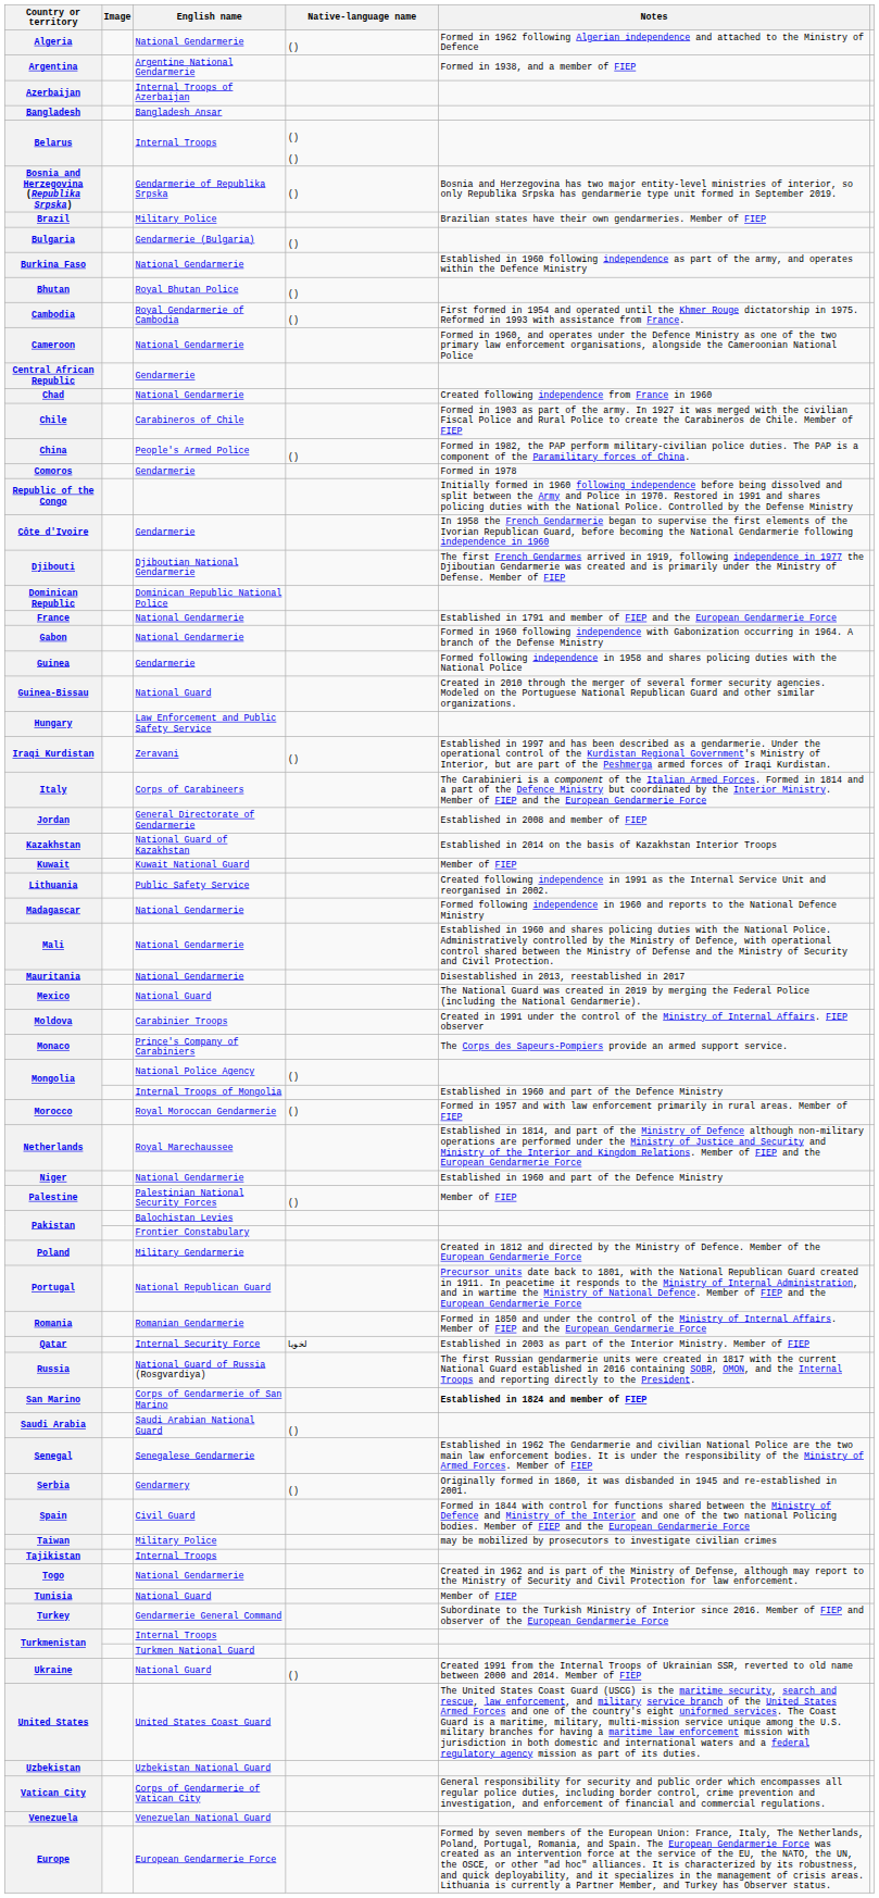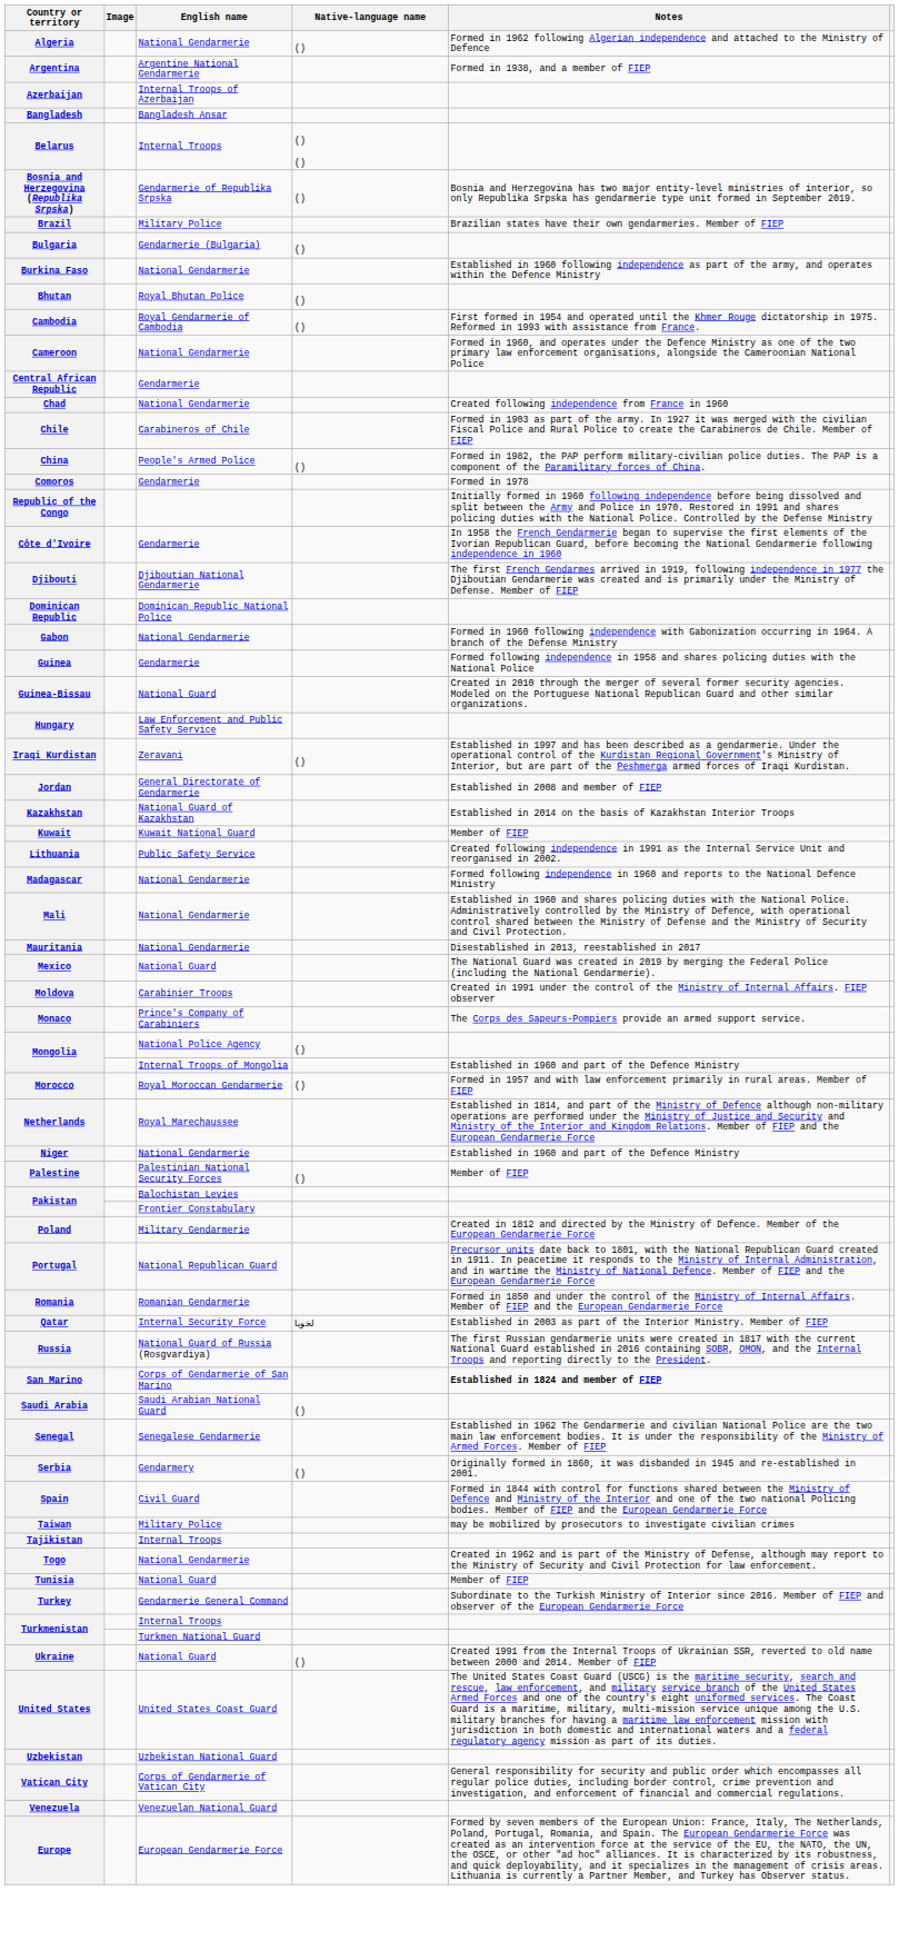- row: France | National Gendarmerie | Established in 1791 and member of FIEP and the European Gendarmerie Force
- row: Italy | Corps of Carabineers | The Carabinieri is a component of the Italian Armed Forces. Formed in 1814 and a part of the Defence Ministry but coordinated by the Interior Ministry. Member of FIEP and the European Gendarmerie Force
